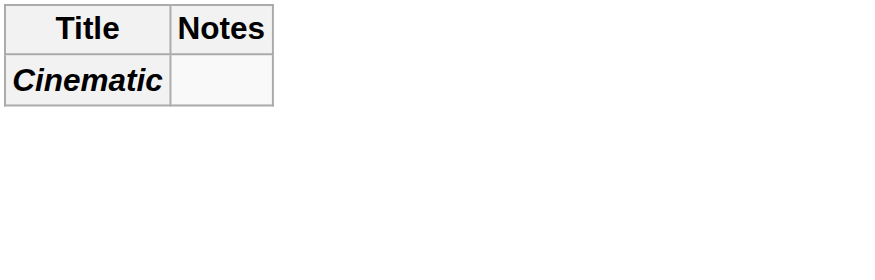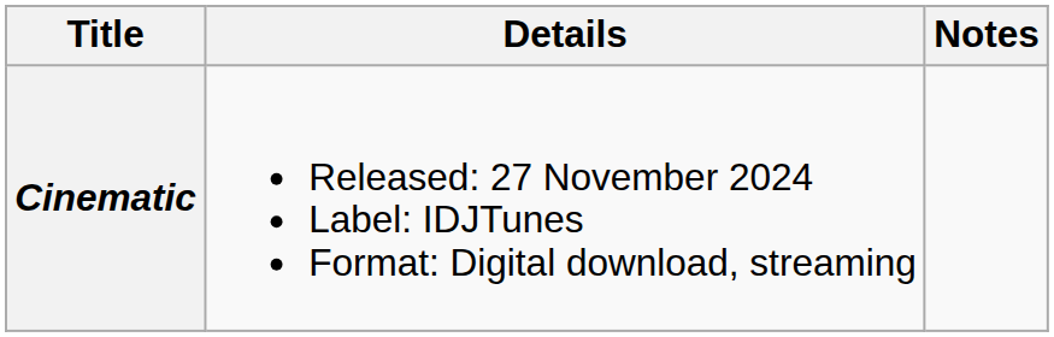+ column: Details | Released: 27 November 2024 Label: IDJTunes Format: Digital download, streaming
